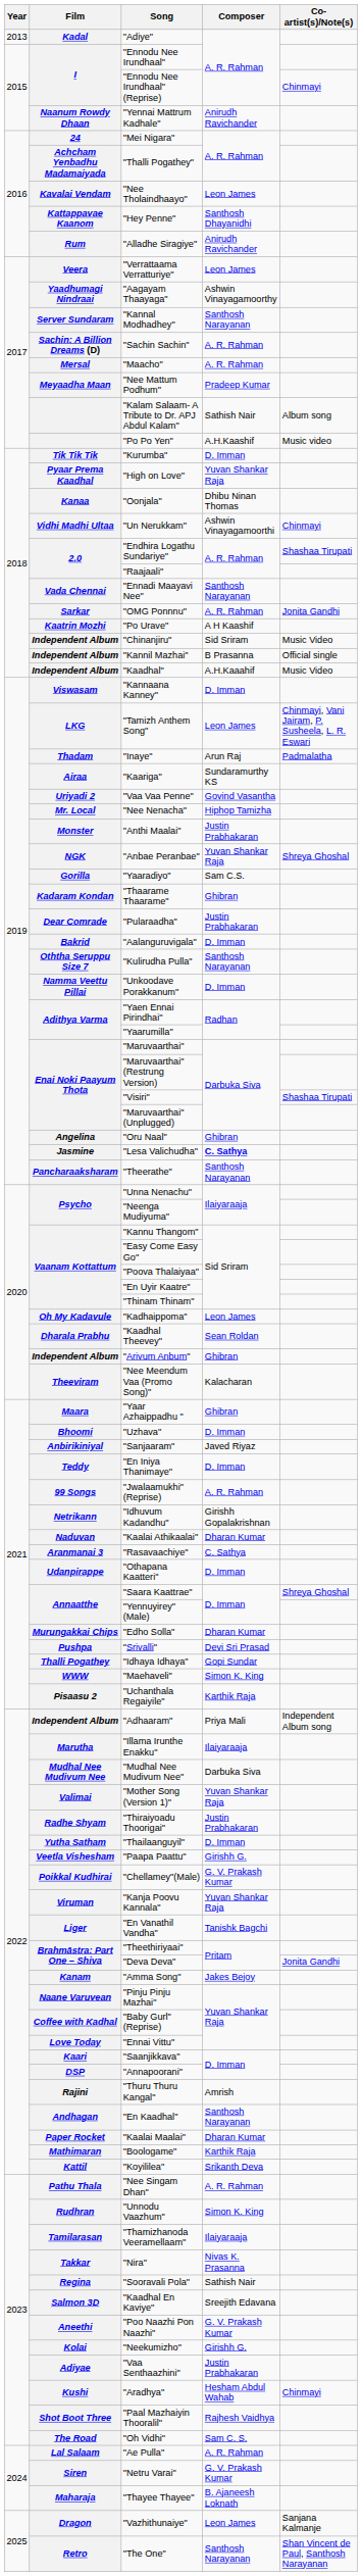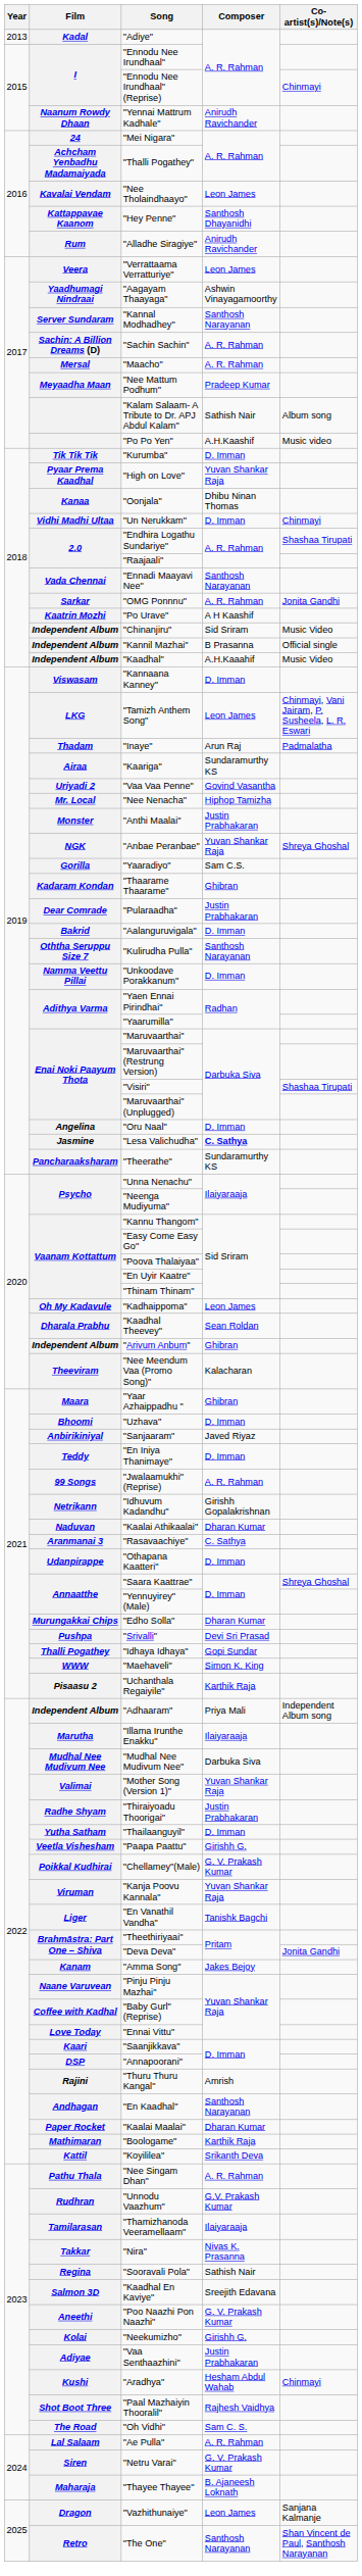"Un Nerukkam" | Composer: Ashwin Vinayagamoorthi -> D. Imman
"Oru Naal" | Composer: Ghibran -> D. Imman
"Theerathe" | Composer: Santhosh Narayanan -> Sundaramurthy KS
"Unnodu Vaazhum" | Composer: Simon K. King -> G.V. Prakash Kumar
